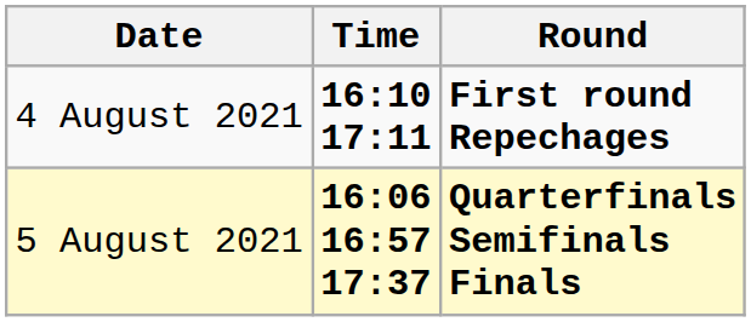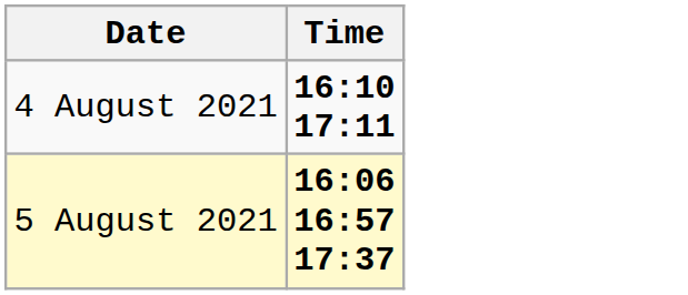- column: Round | First round Repechages | Quarterfinals Semifinals Finals
